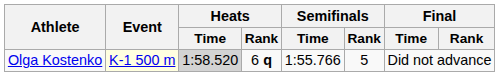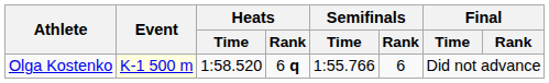Olga Kostenko | Heats / Time: lightgrey background -> no background
Olga Kostenko | Semifinals / Rank: 5 -> 6
